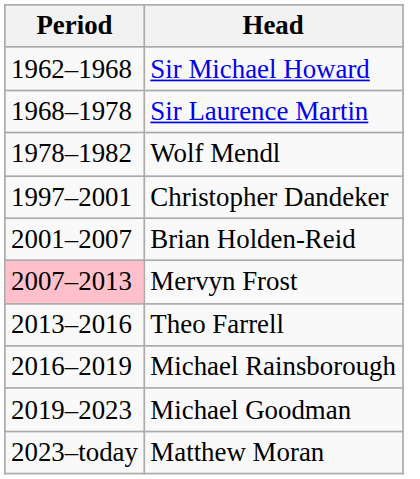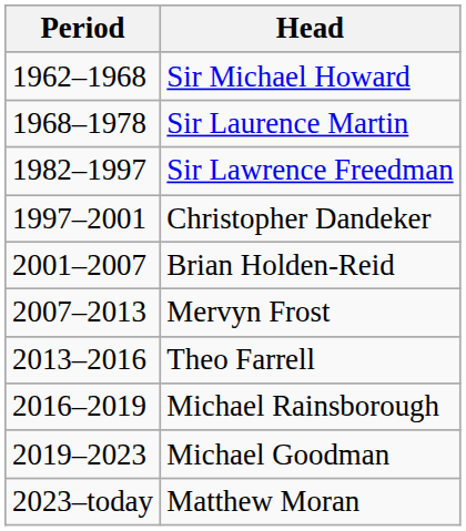- row: 1978–1982 | Wolf Mendl
+ row: 1982–1997 | Sir Lawrence Freedman
Mervyn Frost | Period: pink background -> no background
